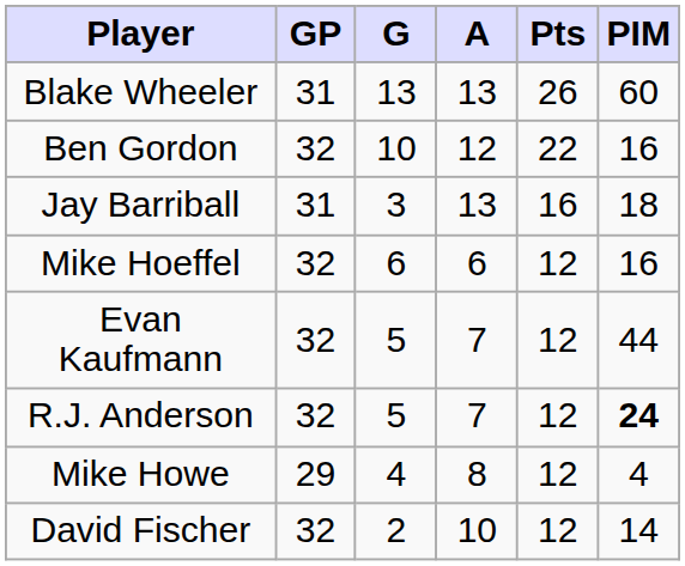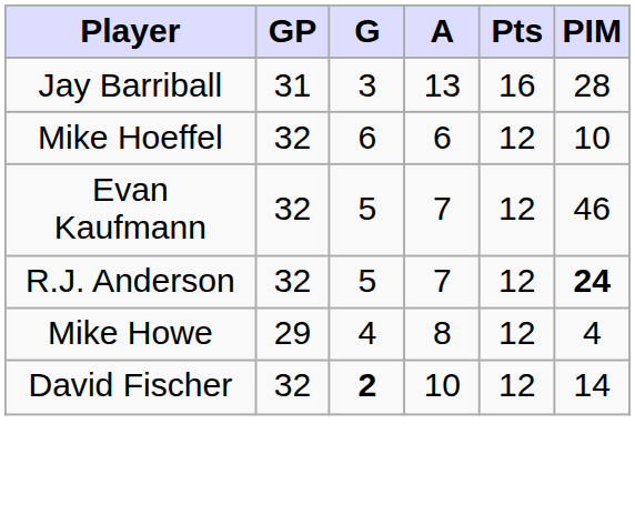- row: Blake Wheeler | 31 | 13 | 13 | 26 | 60
- row: Ben Gordon | 32 | 10 | 12 | 22 | 16
Jay Barriball | PIM: 18 -> 28
Mike Hoeffel | PIM: 16 -> 10
Evan Kaufmann | PIM: 44 -> 46
David Fischer | G: normal -> bold
